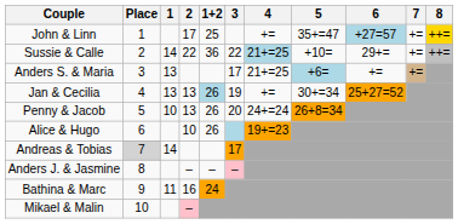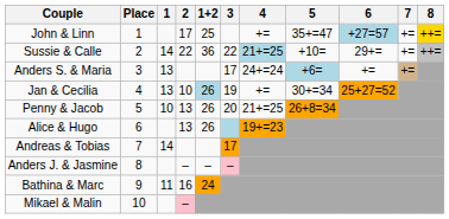Anders S. & Maria | 4: 21+=25 -> 24+=24
Jan & Cecilia | 2: 13 -> 10
Penny & Jacob | 4: 24+=24 -> 21+=25
Alice & Hugo | 2: 10 -> 13
Andreas & Tobias | Place: lightgrey background -> no background
